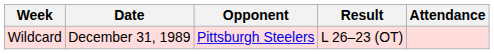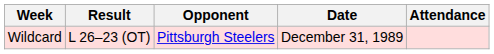columns swapped: Date <-> Result
